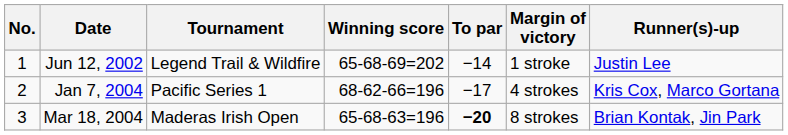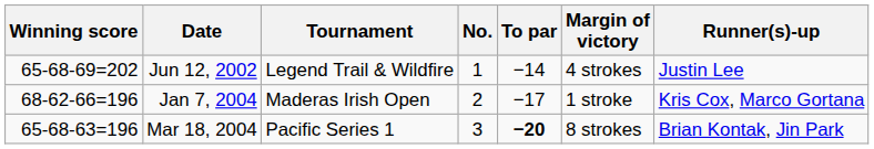columns swapped: No. <-> Winning score
Jun 12, 2002 | Margin of victory: 1 stroke -> 4 strokes
Jan 7, 2004 | Tournament: Pacific Series 1 -> Maderas Irish Open
Jan 7, 2004 | Margin of victory: 4 strokes -> 1 stroke
Mar 18, 2004 | Tournament: Maderas Irish Open -> Pacific Series 1
